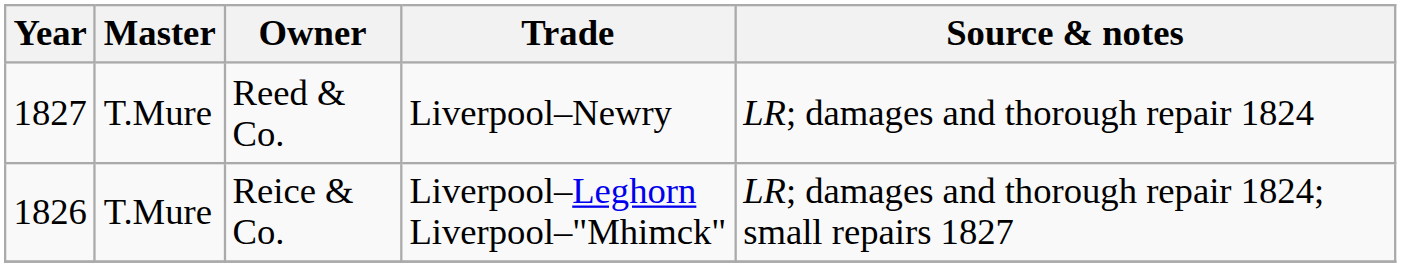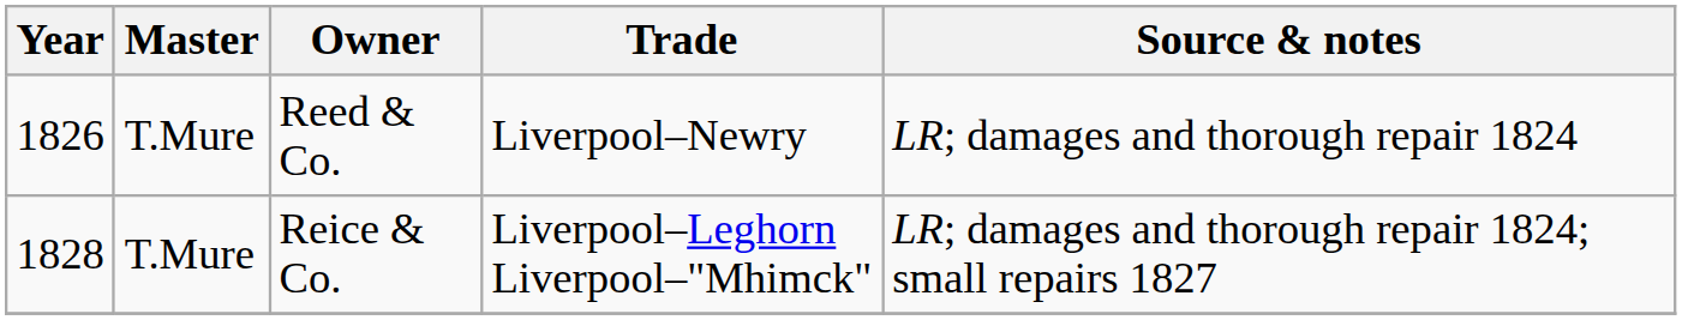Reed & Co. | Year: 1827 -> 1826
Reice & Co. | Year: 1826 -> 1828
